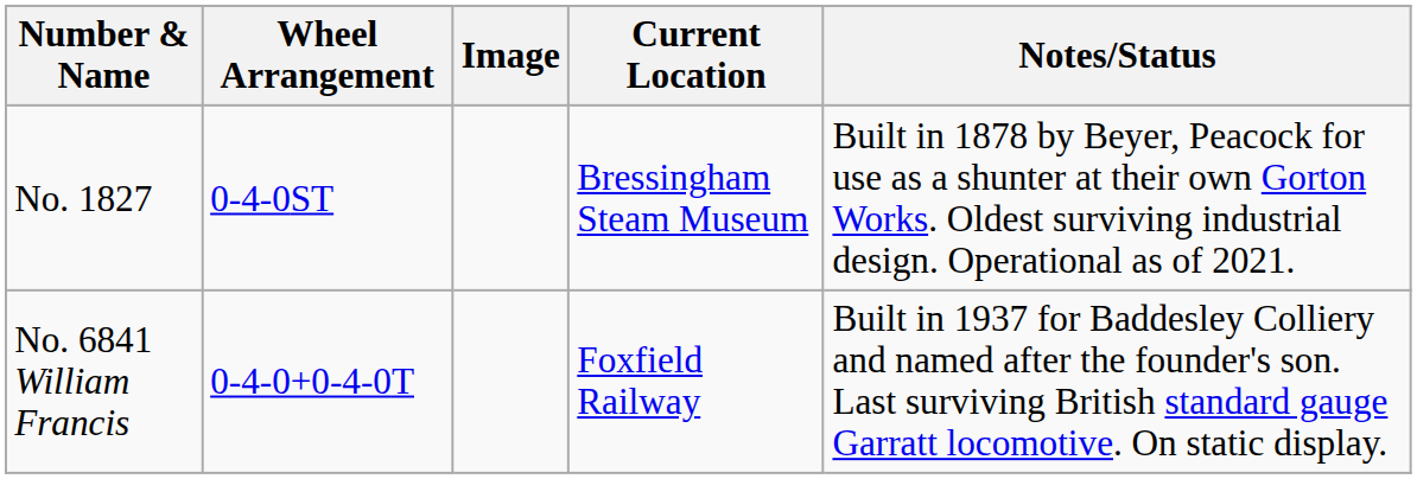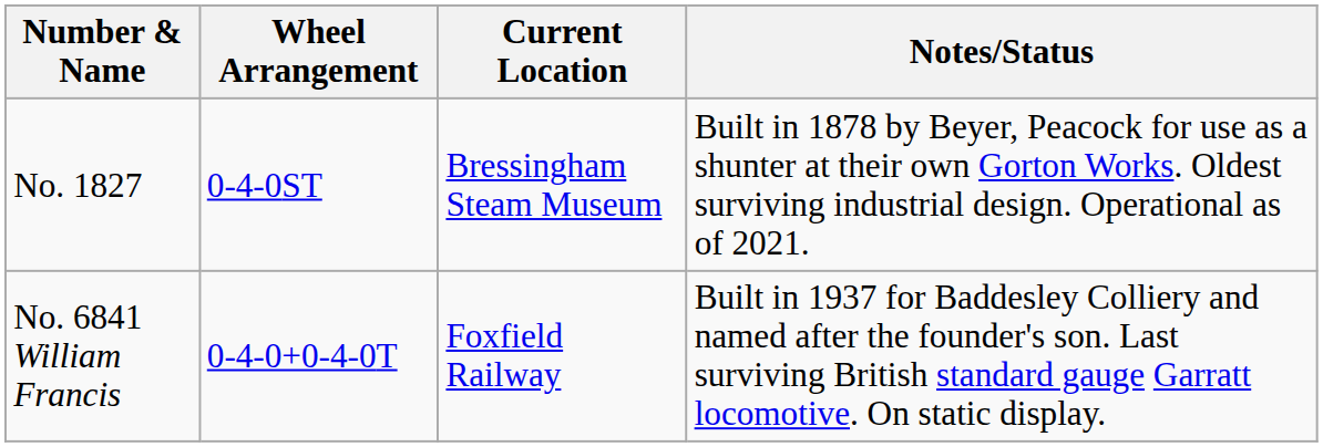- column: Image
